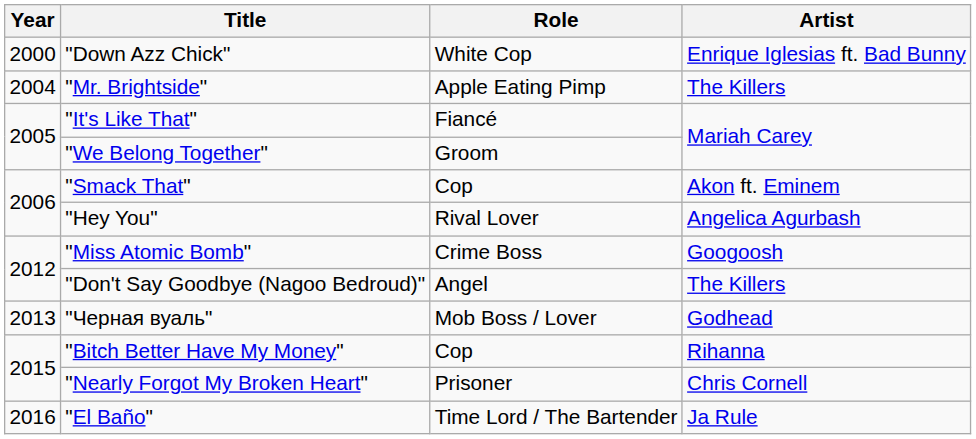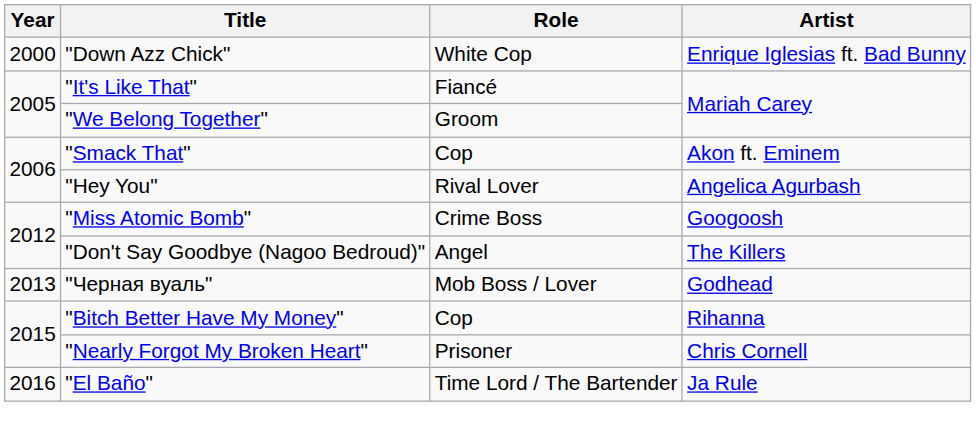- row: 2004 | "Mr. Brightside" | Apple Eating Pimp | The Killers
